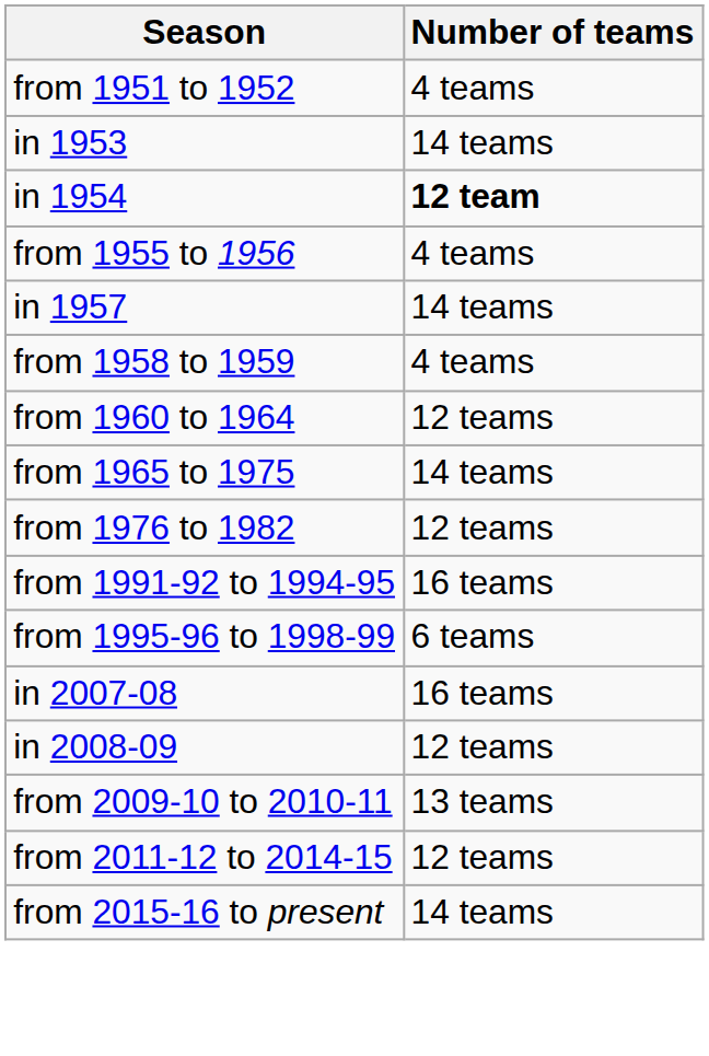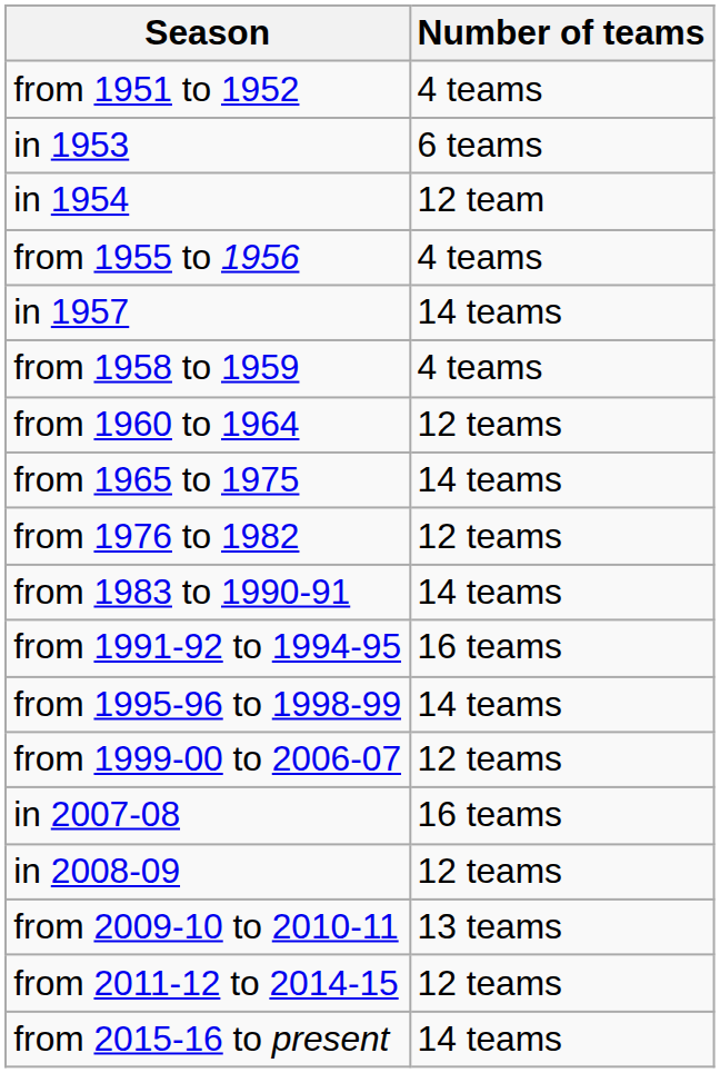in 1953 | Number of teams: 14 teams -> 6 teams
in 1954 | Number of teams: bold -> normal
+ row: from 1983 to 1990-91 | 14 teams
from 1995-96 to 1998-99 | Number of teams: 6 teams -> 14 teams
+ row: from 1999-00 to 2006-07 | 12 teams
